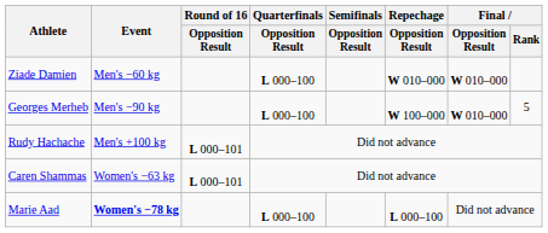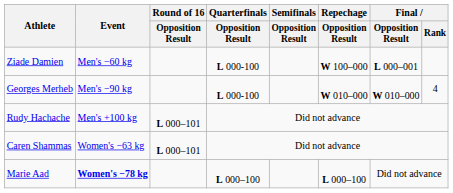Ziade Damien | Quarterfinals / Opposition Result: L 000–100 -> L 000-100
Ziade Damien | Repechage / Opposition Result: W 010–000 -> W 100–000
Ziade Damien | Final / Opposition Result: W 010–000 -> L 000–001
Georges Merheb | Quarterfinals / Opposition Result: L 000–100 -> L 000-100
Georges Merheb | Repechage / Opposition Result: W 100–000 -> W 010–000
Georges Merheb | Final / Rank: 5 -> 4
